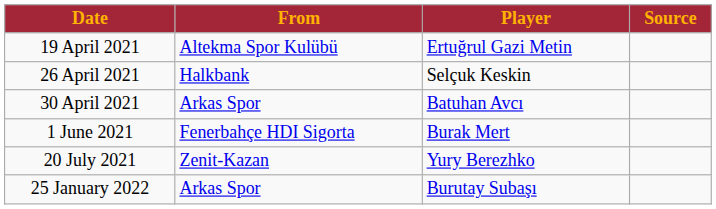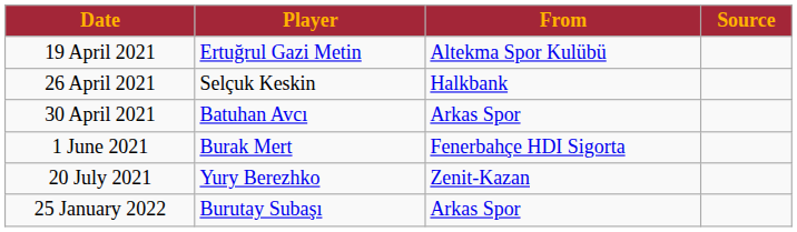columns swapped: Player <-> From
